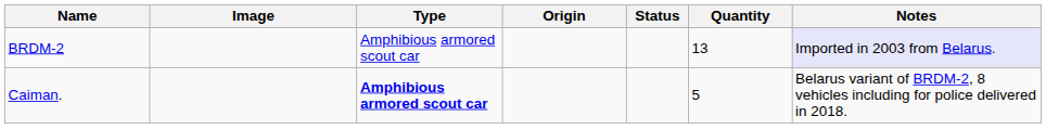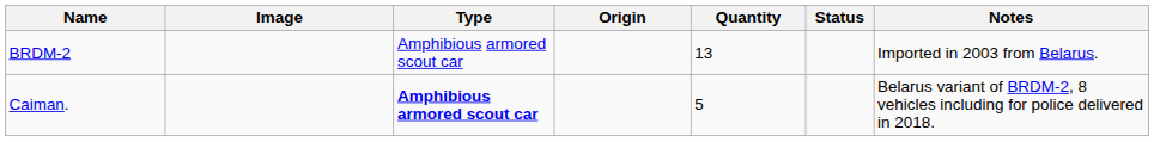columns swapped: Quantity <-> Status
BRDM-2 | Notes: lavender background -> no background
